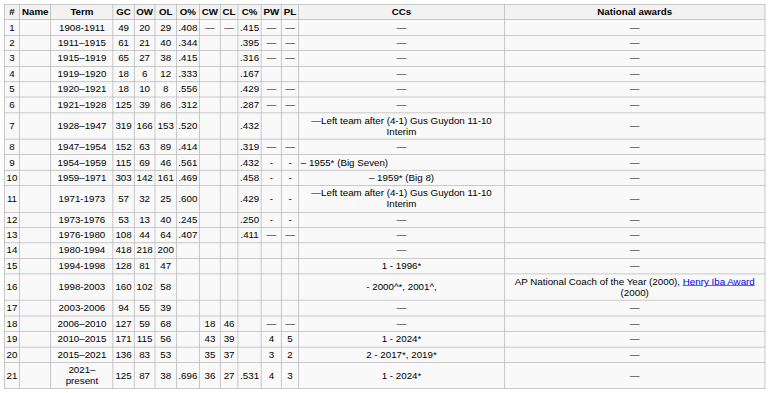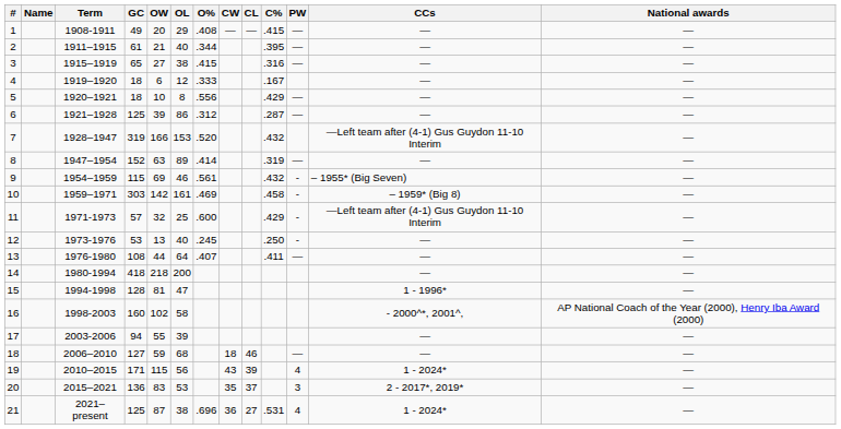- column: PL | — | — | — | — | — | — | - | - | - | - | — | — | 5 | 2 | 3
